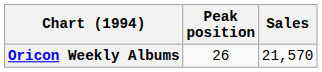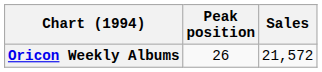Oricon Weekly Albums | Sales: 21,570 -> 21,572
